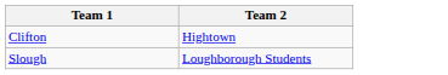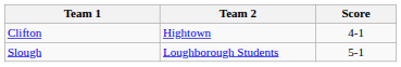+ column: Score | 4-1 | 5-1
